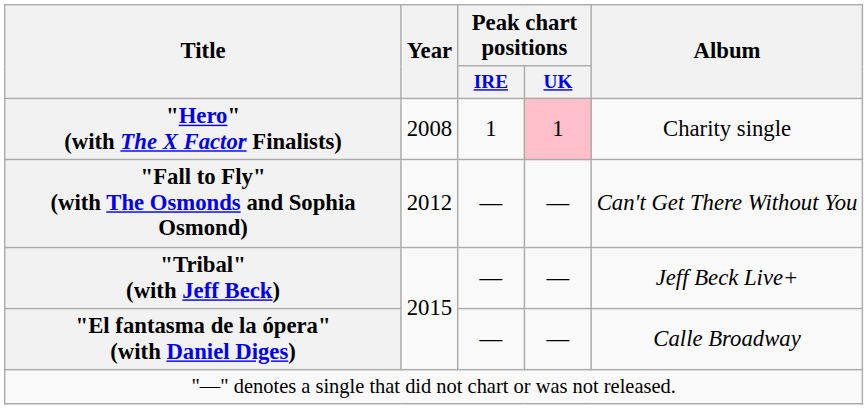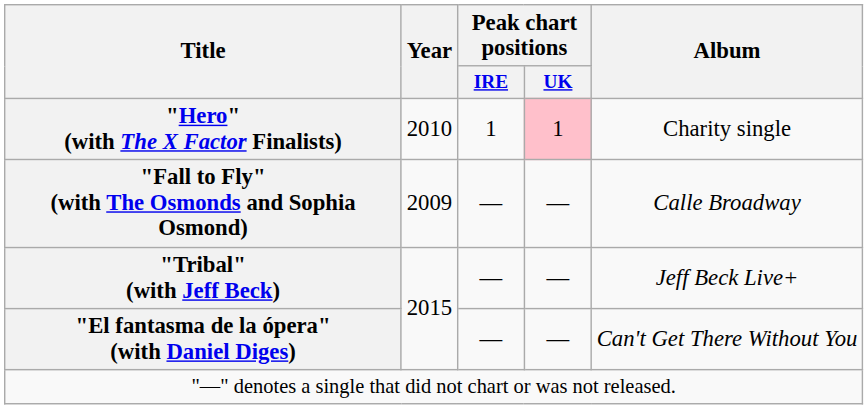"Hero" (with The X Factor Finalists) | Year: 2008 -> 2010
"Fall to Fly" (with The Osmonds and Sophia Osmond) | Year: 2012 -> 2009
"Fall to Fly" (with The Osmonds and Sophia Osmond) | Album: Can't Get There Without You -> Calle Broadway
"El fantasma de la ópera" (with Daniel Diges) | Album: Calle Broadway -> Can't Get There Without You
